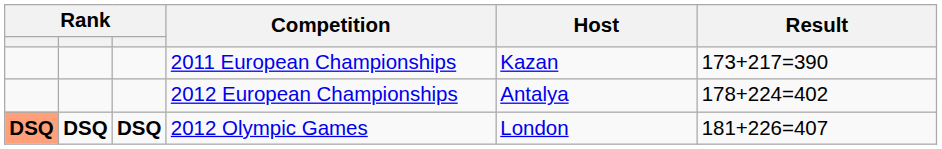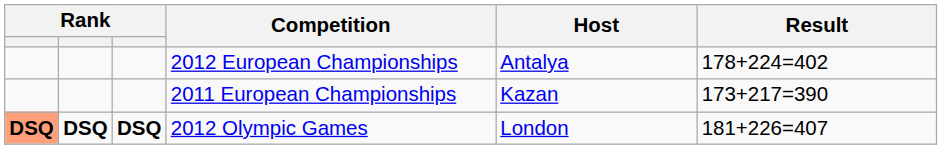rows swapped: 2011 European Championships <-> 2012 European Championships
